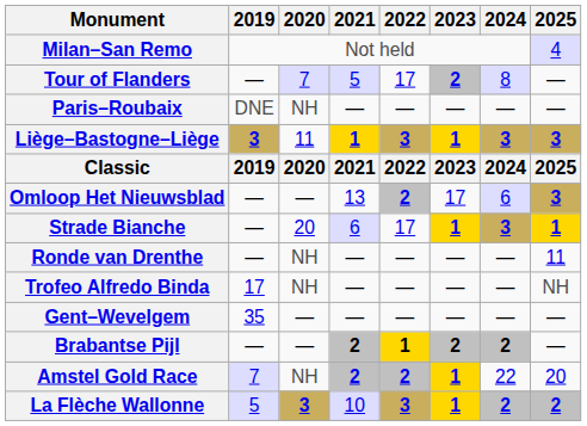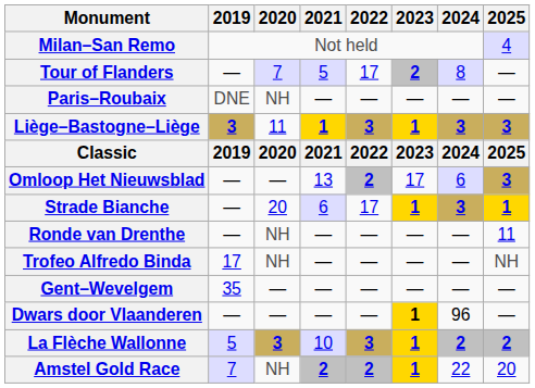+ row: Dwars door Vlaanderen | — | — | — | — | 1 | 96 | —
- row: Brabantse Pijl | — | — | 2 | 1 | 2 | 2 | —
rows swapped: Amstel Gold Race <-> La Flèche Wallonne
